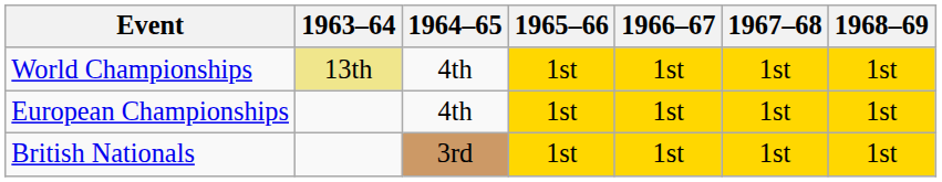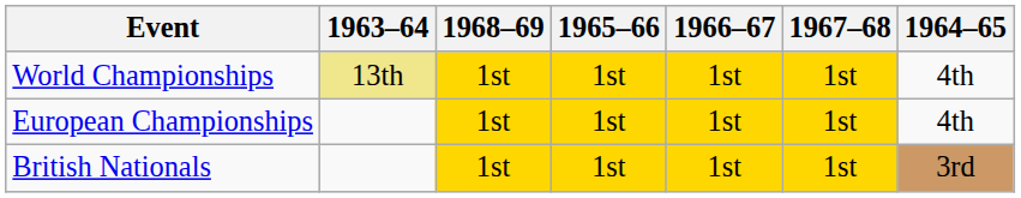columns swapped: 1964–65 <-> 1968–69
